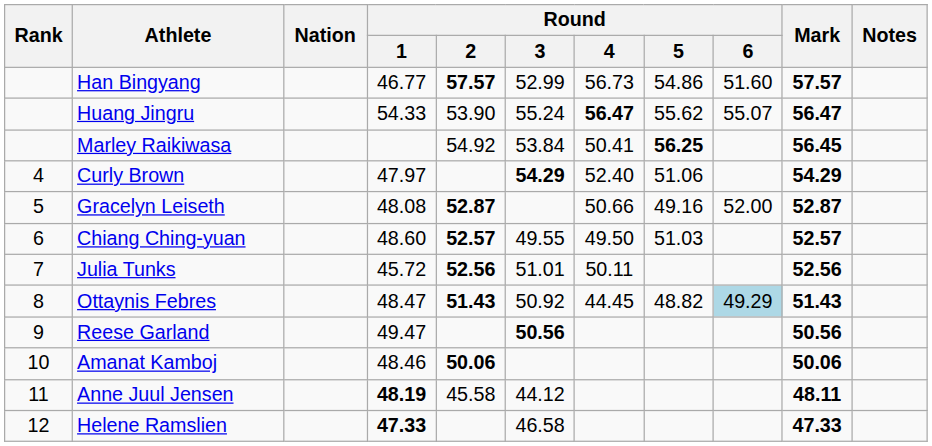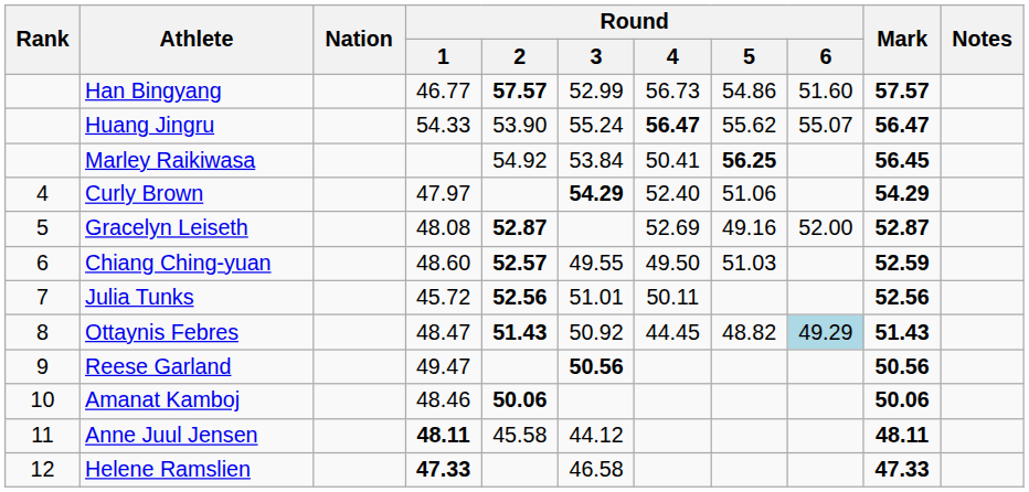Gracelyn Leiseth | Round / 4: 50.66 -> 52.69
Chiang Ching-yuan | Mark: 52.57 -> 52.59
Anne Juul Jensen | Round / 1: 48.19 -> 48.11
